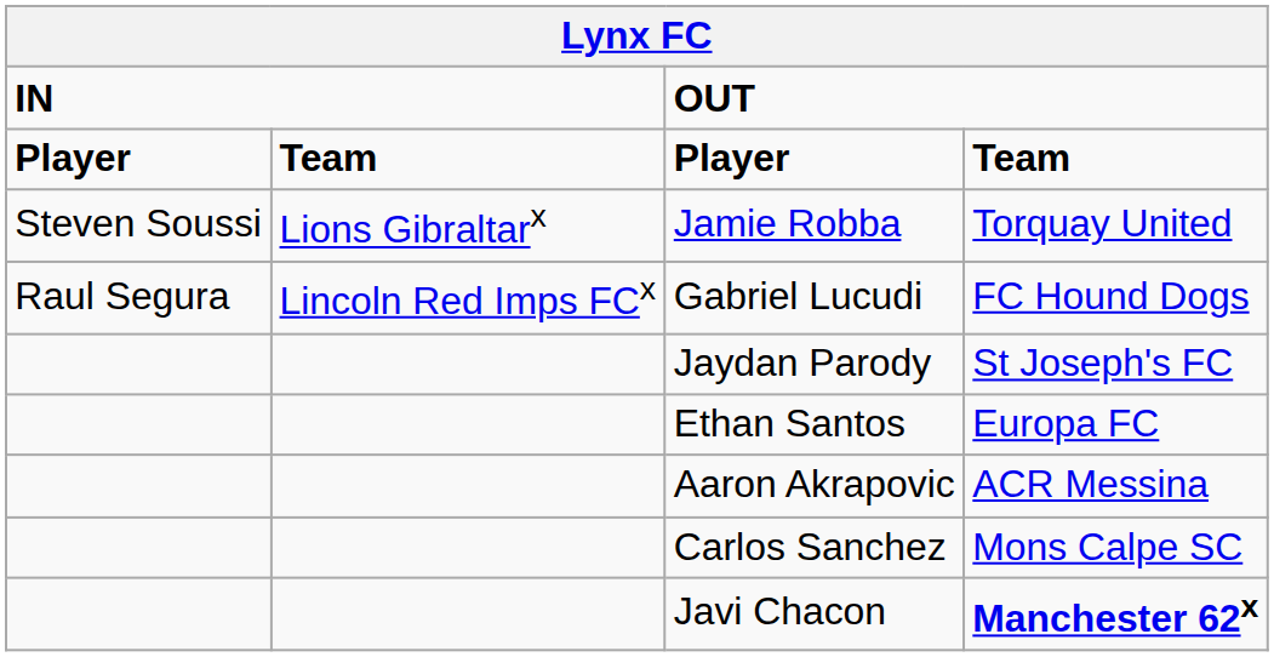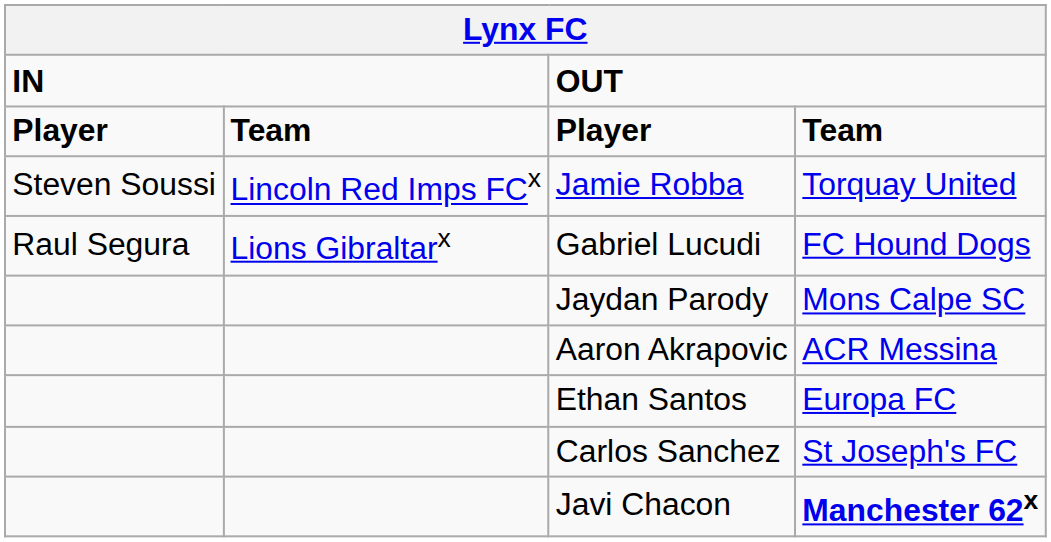Jamie Robba | column 2: Lions Gibraltarx -> Lincoln Red Imps FCx
Gabriel Lucudi | column 2: Lincoln Red Imps FCx -> Lions Gibraltarx
Jaydan Parody | column 4: St Joseph's FC -> Mons Calpe SC
rows swapped: Ethan Santos <-> Aaron Akrapovic
Carlos Sanchez | column 4: Mons Calpe SC -> St Joseph's FC
